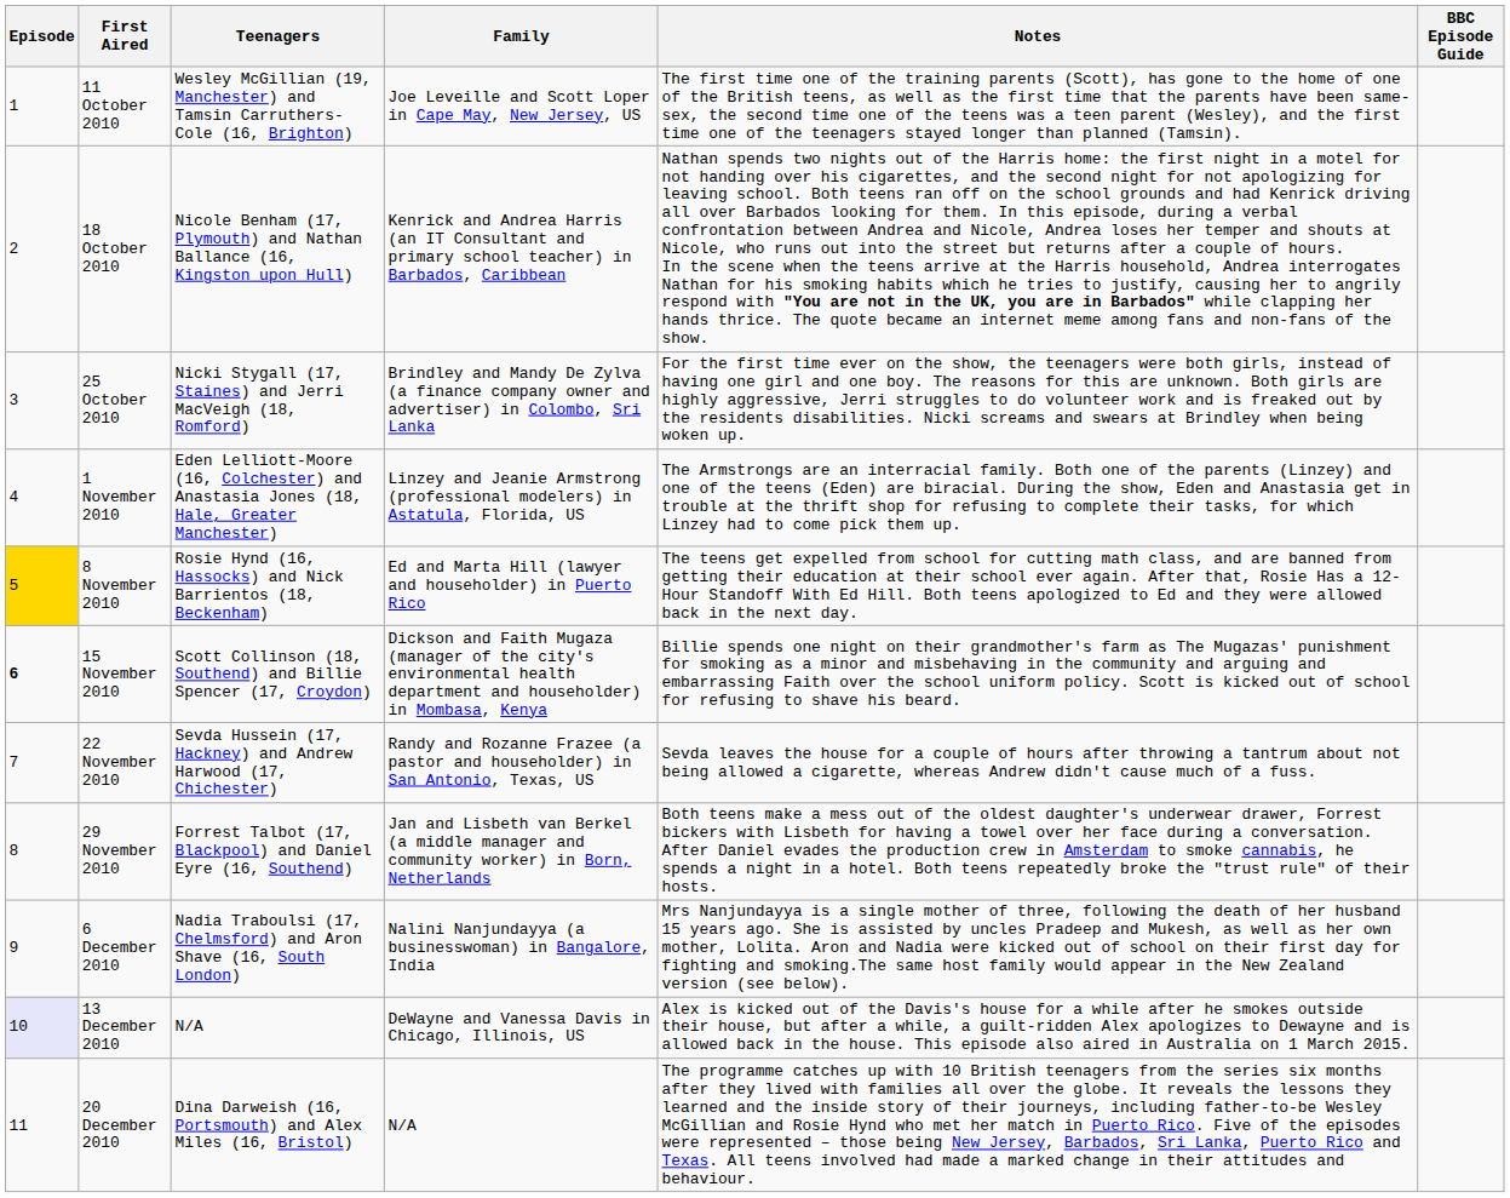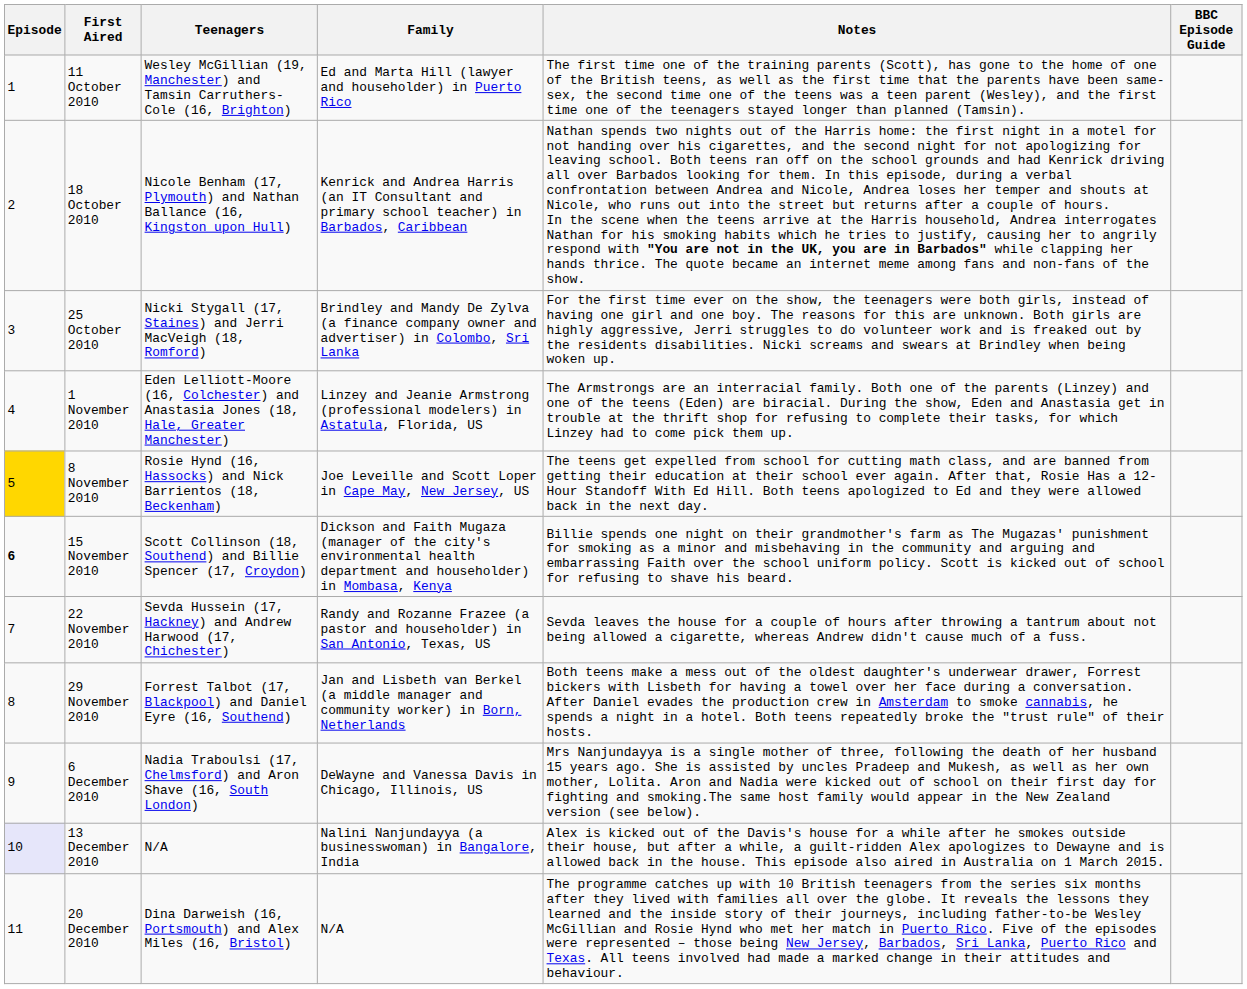11 October 2010 | Family: Joe Leveille and Scott Loper in Cape May, New Jersey, US -> Ed and Marta Hill (lawyer and householder) in Puerto Rico
8 November 2010 | Family: Ed and Marta Hill (lawyer and householder) in Puerto Rico -> Joe Leveille and Scott Loper in Cape May, New Jersey, US
6 December 2010 | Family: Nalini Nanjundayya (a businesswoman) in Bangalore, India -> DeWayne and Vanessa Davis in Chicago, Illinois, US
13 December 2010 | Family: DeWayne and Vanessa Davis in Chicago, Illinois, US -> Nalini Nanjundayya (a businesswoman) in Bangalore, India
